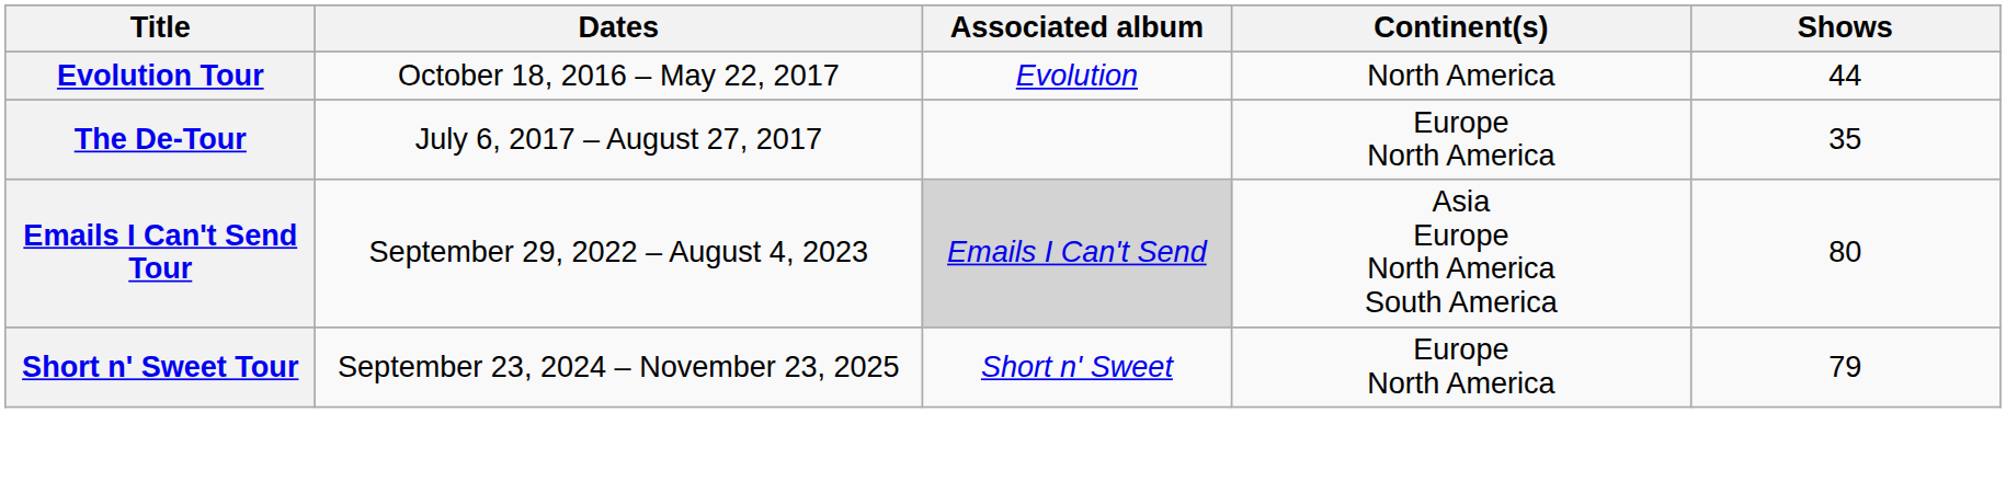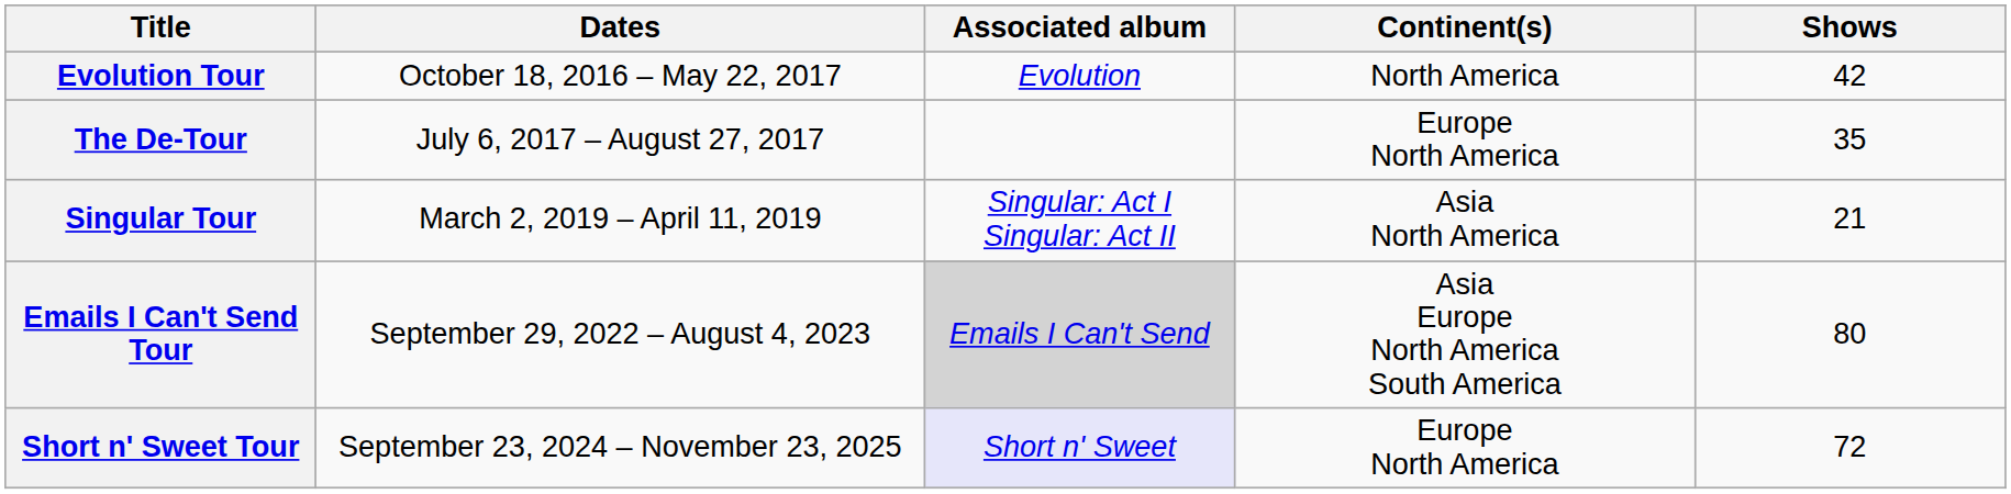Evolution Tour | Shows: 44 -> 42
+ row: Singular Tour | March 2, 2019 – April 11, 2019 | Singular: Act I Singular: Act II | Asia North America | 21
Short n' Sweet Tour | Associated album: no background -> lavender background
Short n' Sweet Tour | Shows: 79 -> 72
